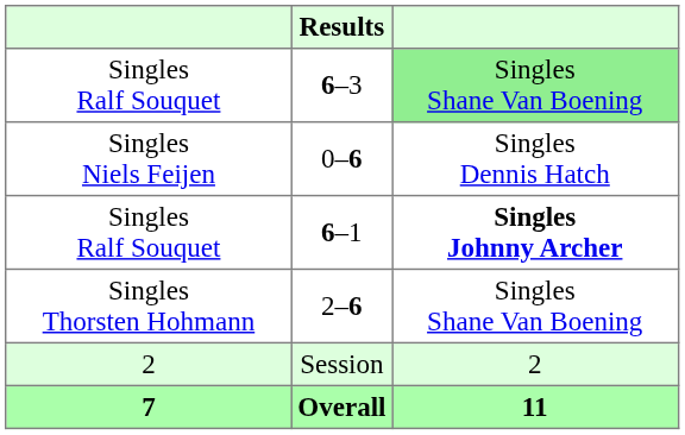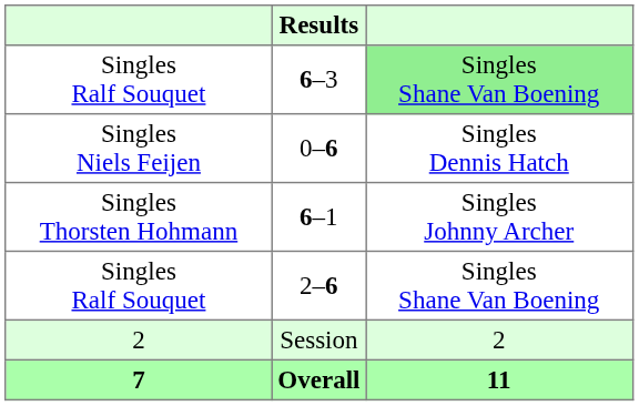6–1 | column 1: Singles Ralf Souquet -> Singles Thorsten Hohmann
6–1 | column 3: bold -> normal
2–6 | column 1: Singles Thorsten Hohmann -> Singles Ralf Souquet
